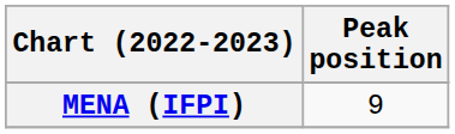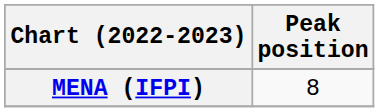MENA (IFPI) | Peak position: 9 -> 8
